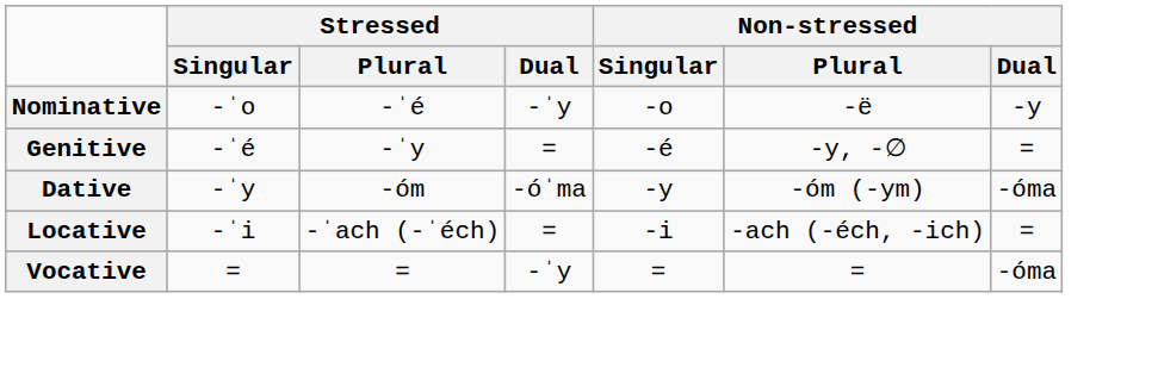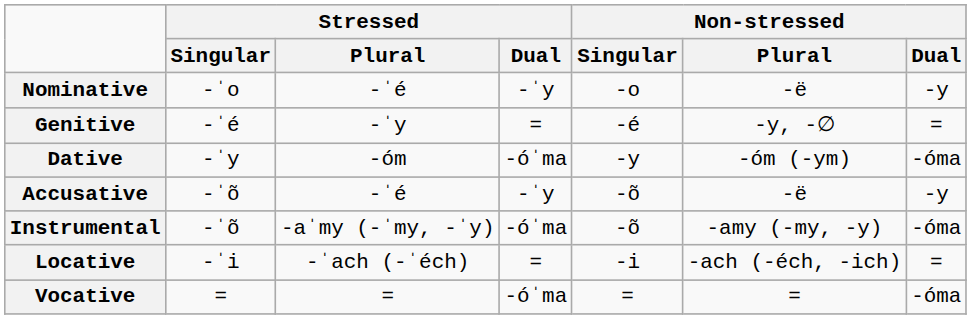+ row: Accusative | -ˈõ | -ˈé | -ˈy | -õ | -ë | -y
+ row: Instrumental | -ˈõ | -aˈmy (-ˈmy, -ˈy) | -óˈma | -õ | -amy (-my, -y) | -óma
Vocative | Stressed / Dual: -ˈy -> -óˈma
